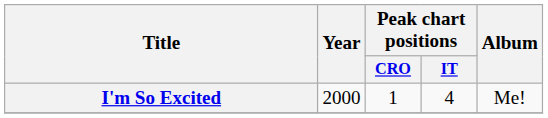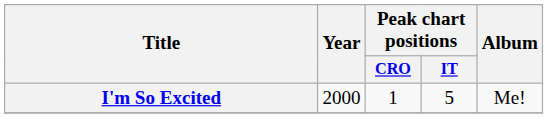I'm So Excited | Peak chart positions / IT: 4 -> 5
